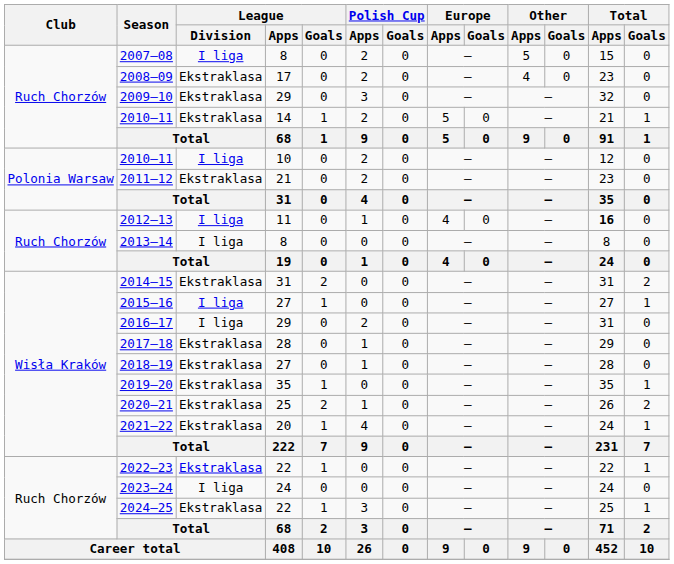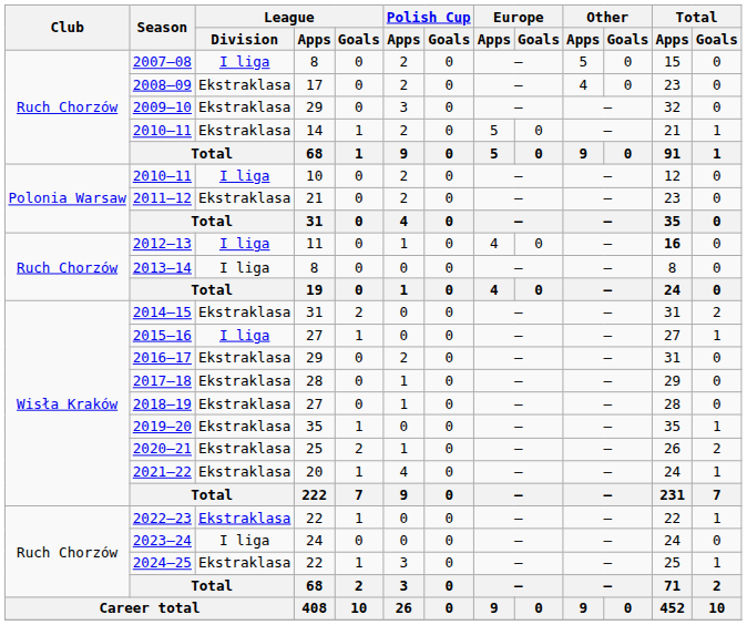2016–17 | League / Division: I liga -> Ekstraklasa
